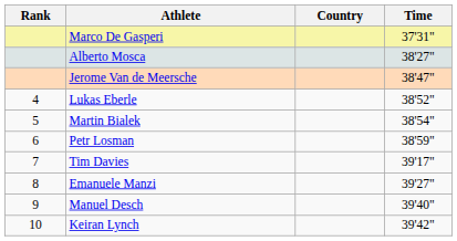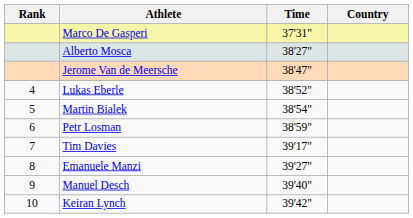columns swapped: Country <-> Time
